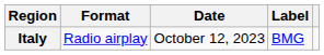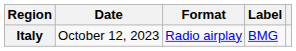columns swapped: Date <-> Format
